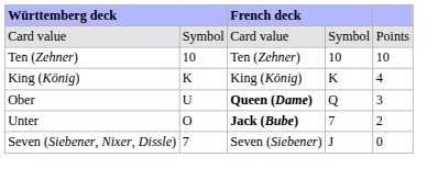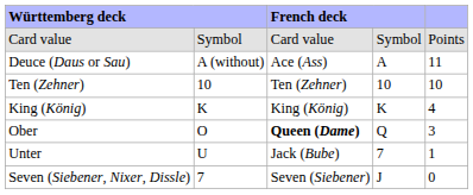+ row: Deuce (Daus or Sau) | A (without) | Ace (Ass) | A | 11
Ober | column 2: U -> O
Unter | column 2: O -> U
Unter | column 3: bold -> normal
Unter | column 5: 2 -> 1
